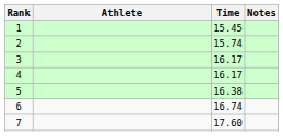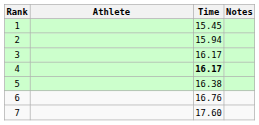2 | Time: 15.74 -> 15.94
4 | Time: normal -> bold
6 | Time: 16.74 -> 16.76
